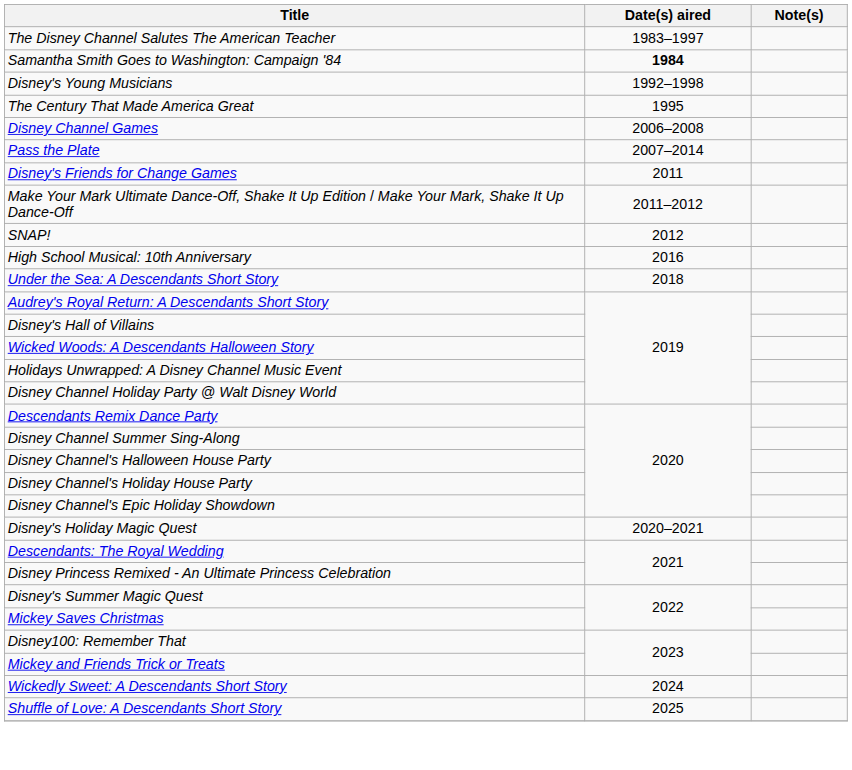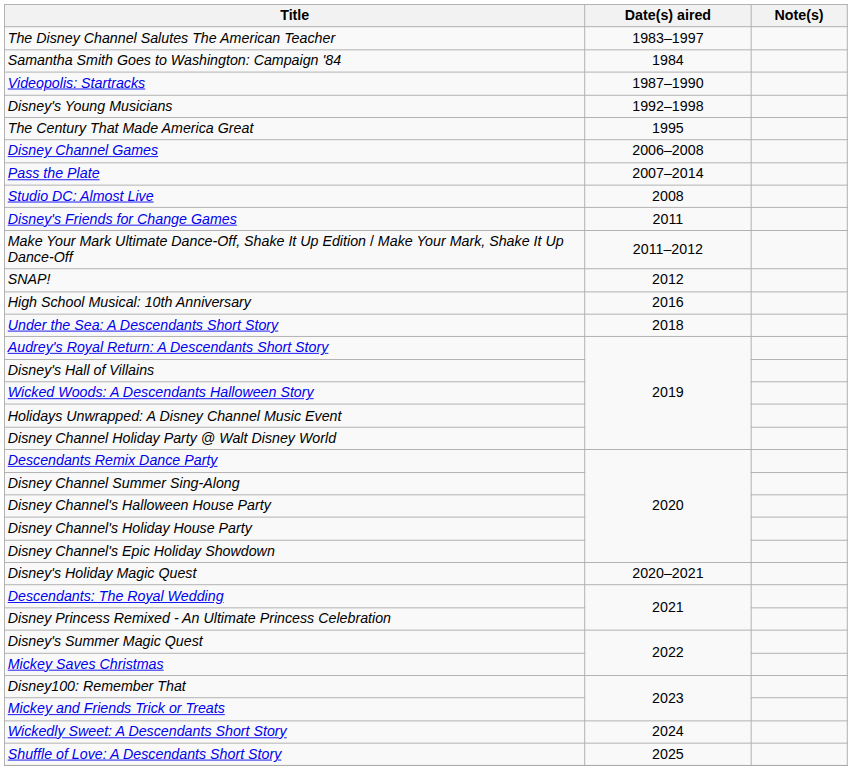Samantha Smith Goes to Washington: Campaign '84 | Date(s) aired: bold -> normal
+ row: Videopolis: Startracks | 1987–1990
+ row: Studio DC: Almost Live | 2008
